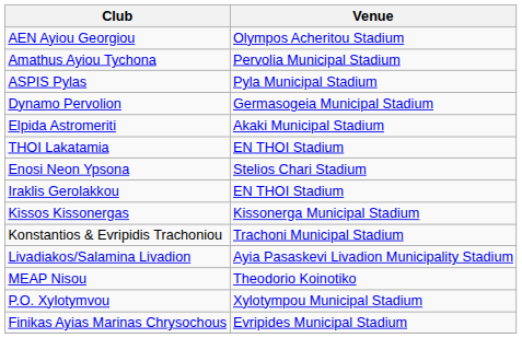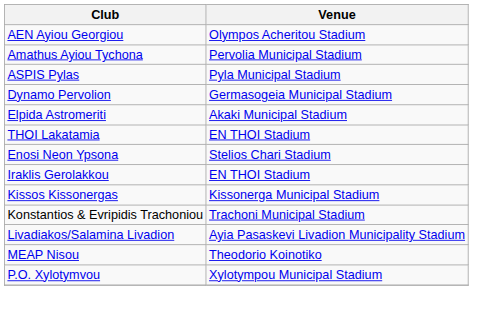- row: Finikas Ayias Marinas Chrysochous | Evripides Municipal Stadium
